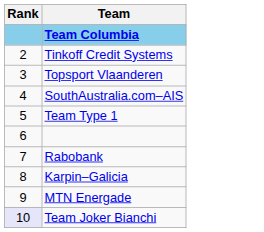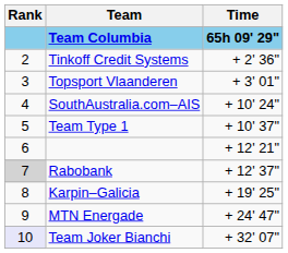+ column: Time | 65h 09' 29" | + 2' 36" | + 3' 01" | + 10' 24" | + 10' 37" | + 12' 21" | + 12' 37" | + 19' 25" | + 24' 47" | + 32' 07"
Rabobank | Rank: no background -> lightgrey background
